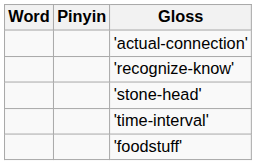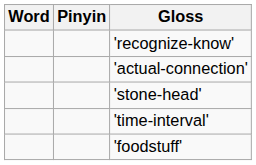rows swapped: 'actual-connection' <-> 'recognize-know'
